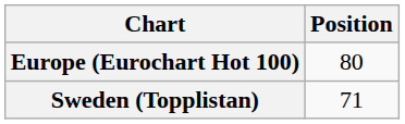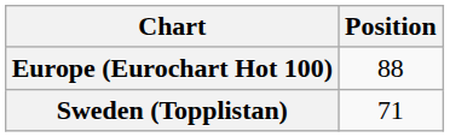Europe (Eurochart Hot 100) | Position: 80 -> 88
